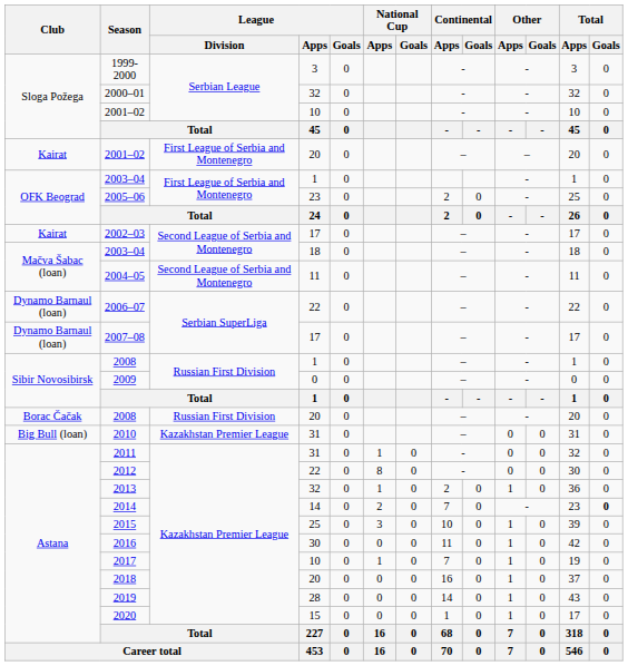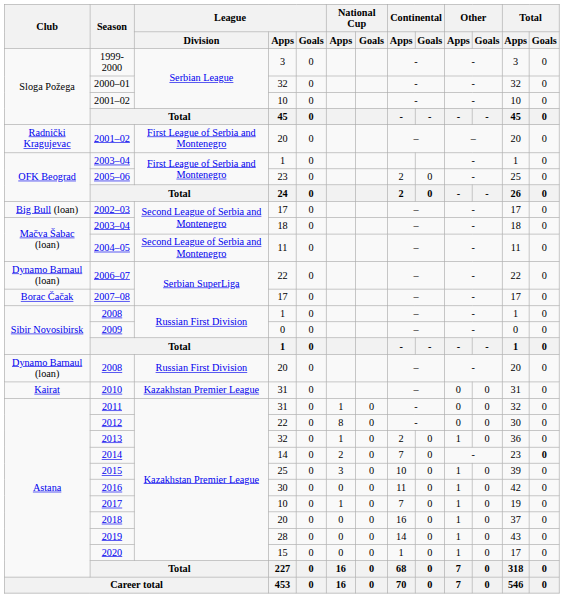2001–02 / 20 | Club: Kairat -> Radnički Kragujevac
2002–03 | Club: Kairat -> Big Bull (loan)
2007–08 | Club: Dynamo Barnaul (loan) -> Borac Čačak
2008 / 20 | Club: Borac Čačak -> Dynamo Barnaul (loan)
2010 | Club: Big Bull (loan) -> Kairat
